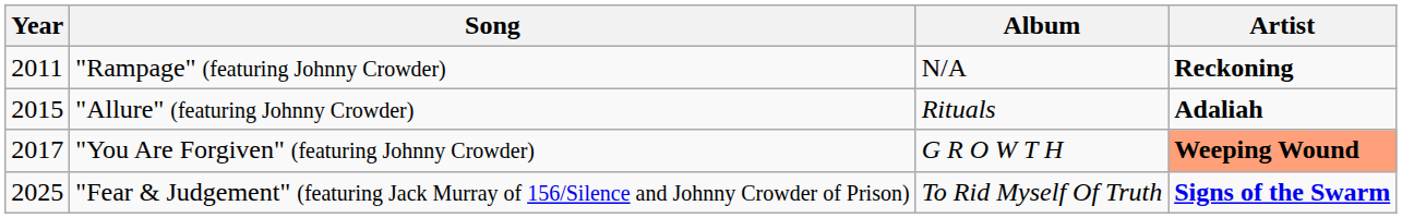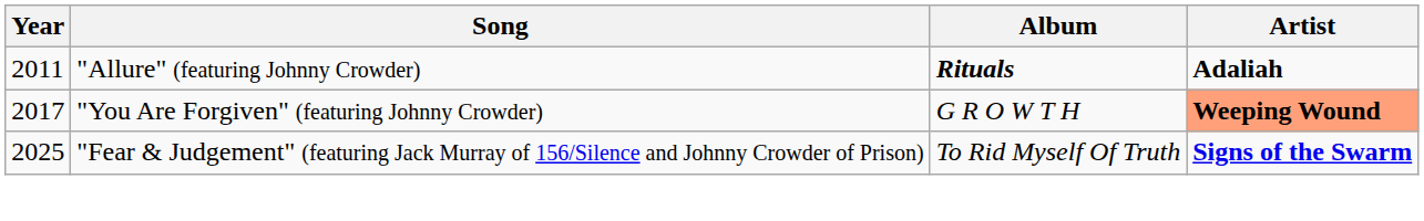- row: 2011 | "Rampage" (featuring Johnny Crowder) | N/A | Reckoning
"Allure" (featuring Johnny Crowder) | Year: 2015 -> 2011
"Allure" (featuring Johnny Crowder) | Album: normal -> bold
